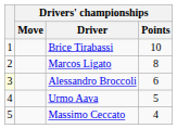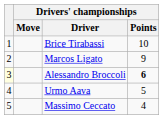Marcos Ligato | Drivers' championships / Points: 8 -> 9
Alessandro Broccoli | Drivers' championships / Points: normal -> bold
